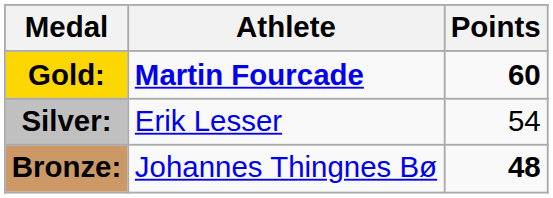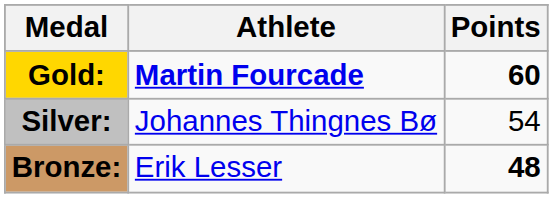Silver: | Athlete: Erik Lesser -> Johannes Thingnes Bø
Bronze: | Athlete: Johannes Thingnes Bø -> Erik Lesser
